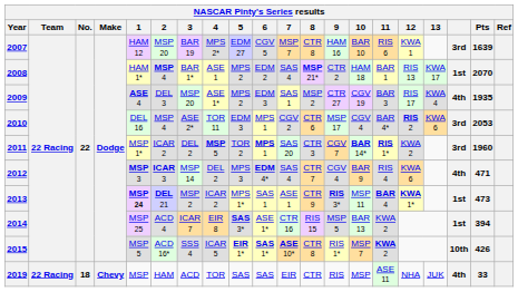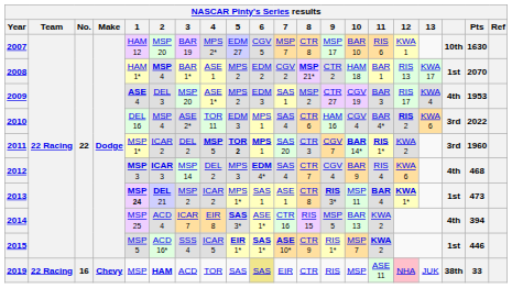2007 | 9: HAM 16 -> MSP 17
2007 | column 18: 3rd -> 10th
2007 | Pts: 1639 -> 1630
2008 | 7: SAS 4 -> CGV 2
2009 | Pts: 1935 -> 1953
2010 | 7: CGV 2 -> SAS 4
2010 | 9: MSP 17 -> HAM 16
2010 | Pts: 2053 -> 2022
2011 | 5: normal -> bold
2012 | Pts: 471 -> 468
2013 | 8: CTR 9 -> CTR 8
2014 | column 18: 1st -> 4th
2015 | 8: CTR 8 -> CTR 9
2015 | column 18: 10th -> 1st
2015 | Pts: 426 -> 446
2019 | No.: 18 -> 16
2019 | 2: normal -> bold
2019 | 6: no background -> khaki background
2019 | 12: no background -> pink background
2019 | column 18: 4th -> 38th
